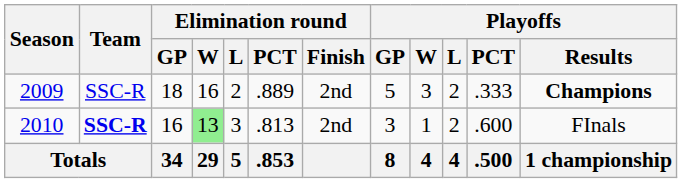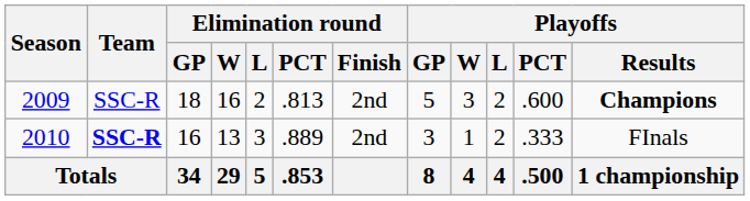2009 | Elimination round / PCT: .889 -> .813
2009 | Playoffs / PCT: .333 -> .600
2010 | Elimination round / W: lightgreen background -> no background
2010 | Elimination round / PCT: .813 -> .889
2010 | Playoffs / PCT: .600 -> .333
